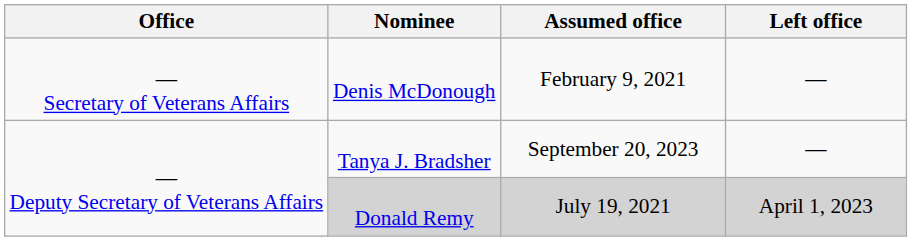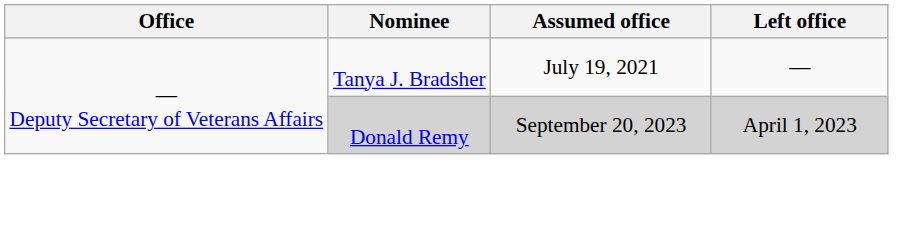- row: — Secretary of Veterans Affairs | Denis McDonough | February 9, 2021 | —
Tanya J. Bradsher | Assumed office: September 20, 2023 -> July 19, 2021
Donald Remy | Assumed office: July 19, 2021 -> September 20, 2023
